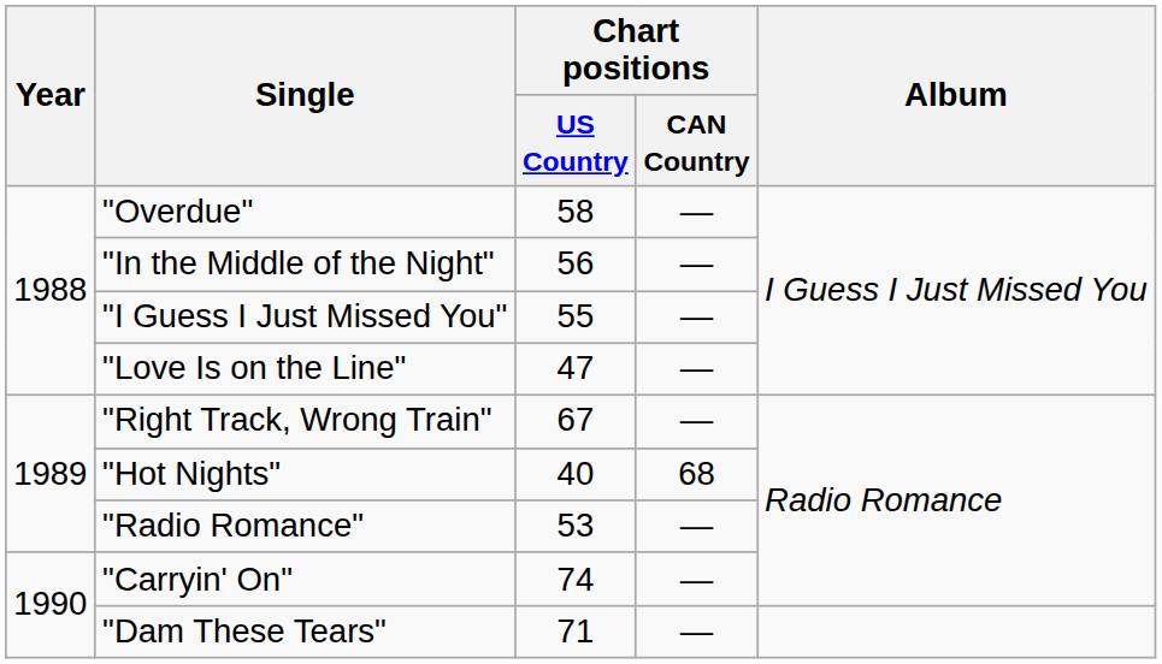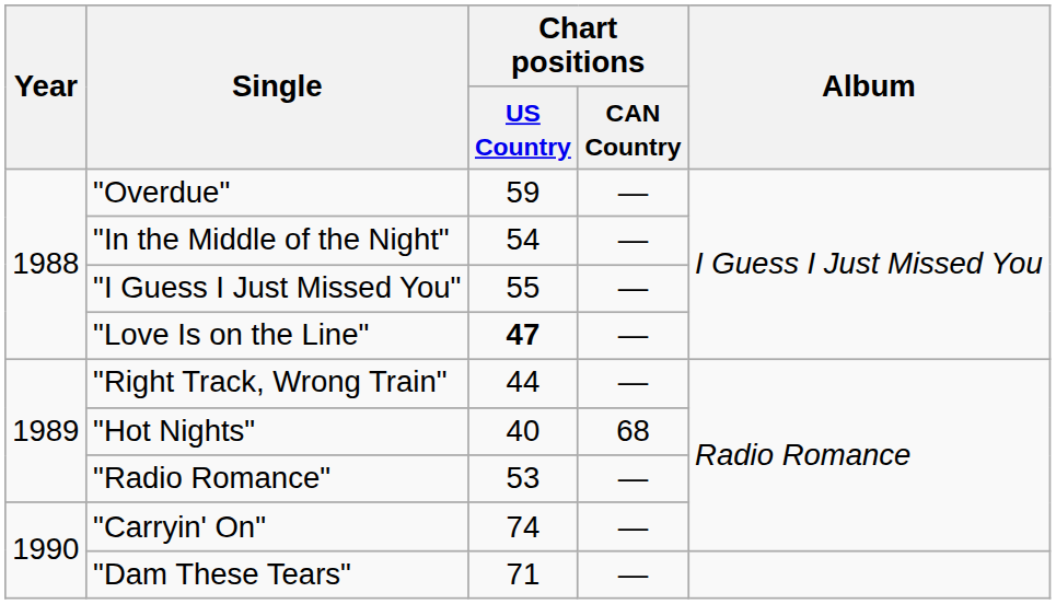"Overdue" | Chart positions / US Country: 58 -> 59
"In the Middle of the Night" | Chart positions / US Country: 56 -> 54
"Love Is on the Line" | Chart positions / US Country: normal -> bold
"Right Track, Wrong Train" | Chart positions / US Country: 67 -> 44
